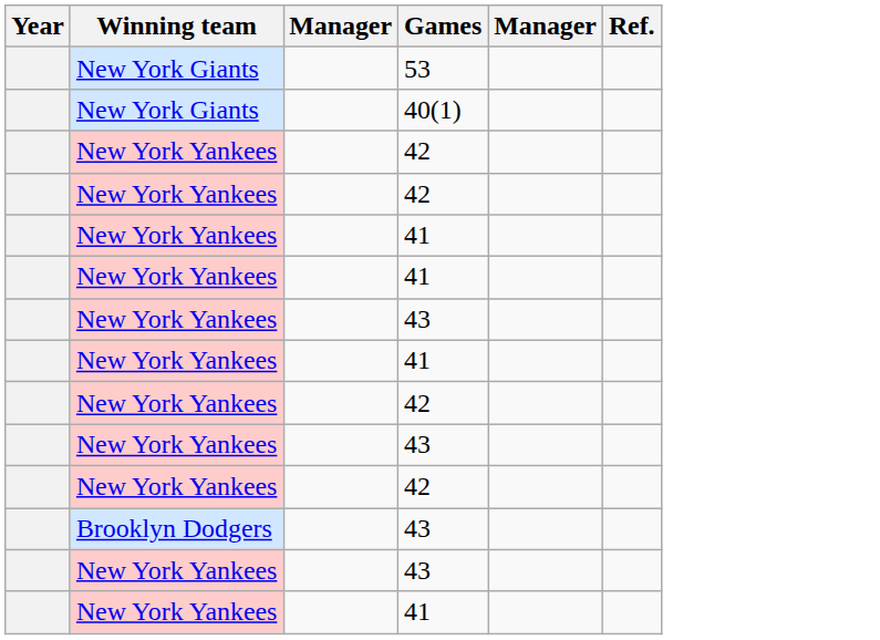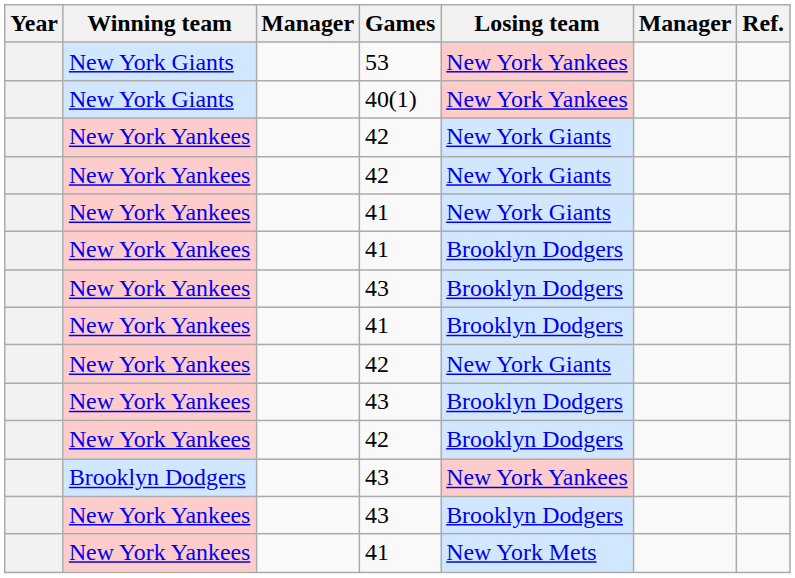+ column: Losing team | New York Yankees | New York Yankees | New York Giants | New York Giants | New York Giants | Brooklyn Dodgers | Brooklyn Dodgers | Brooklyn Dodgers | New York Giants | Brooklyn Dodgers | Brooklyn Dodgers | New York Yankees | Brooklyn Dodgers | New York Mets
